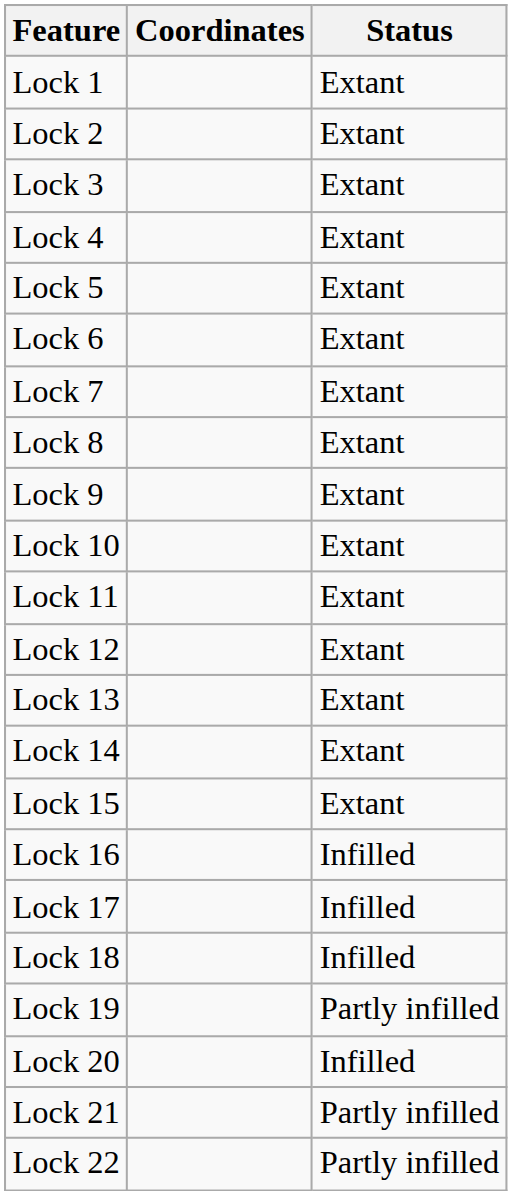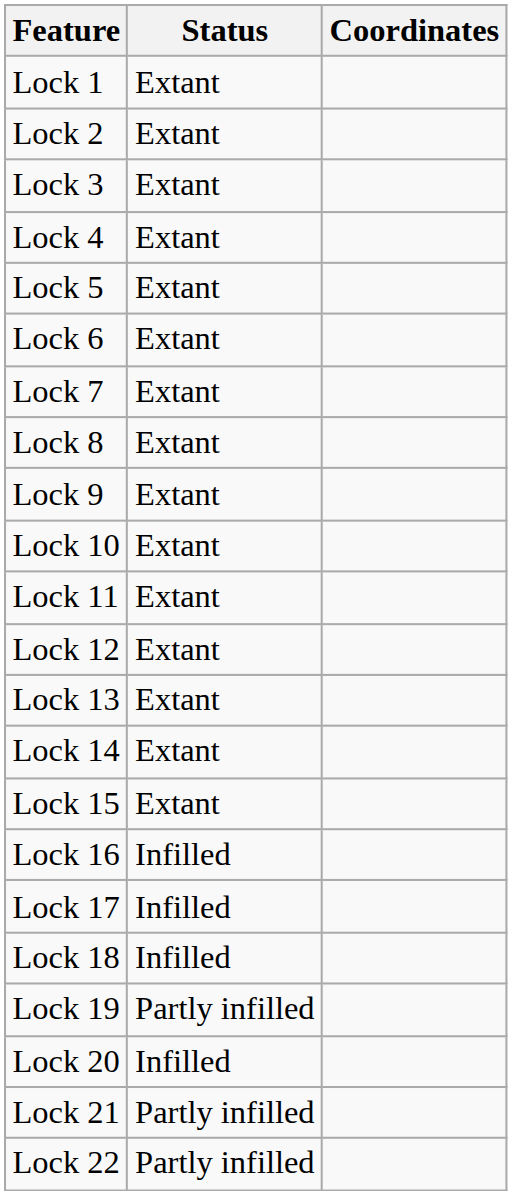columns swapped: Coordinates <-> Status
